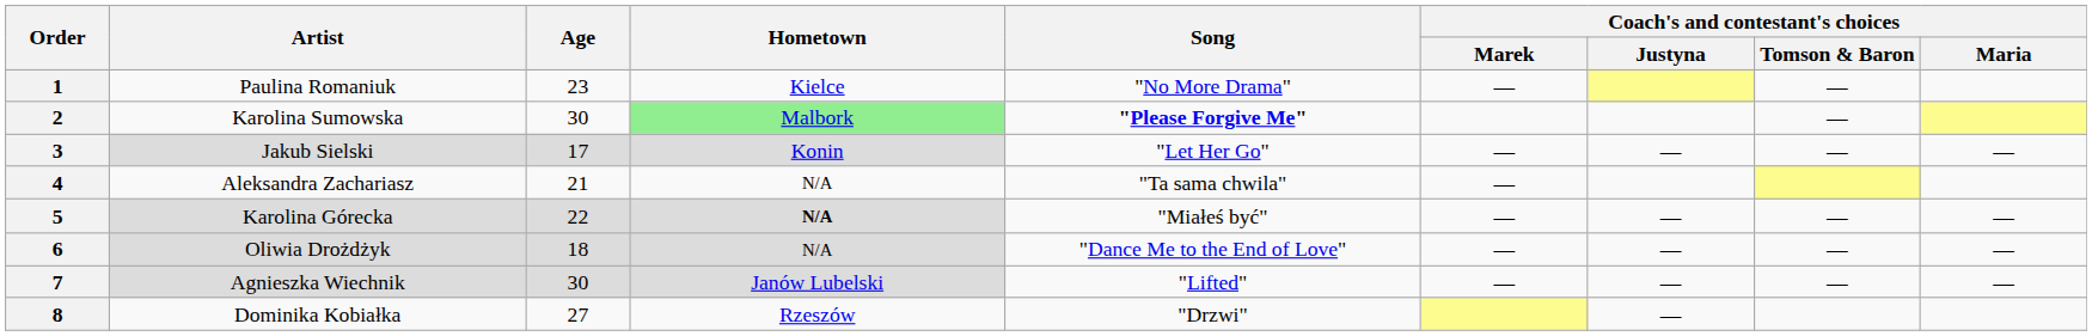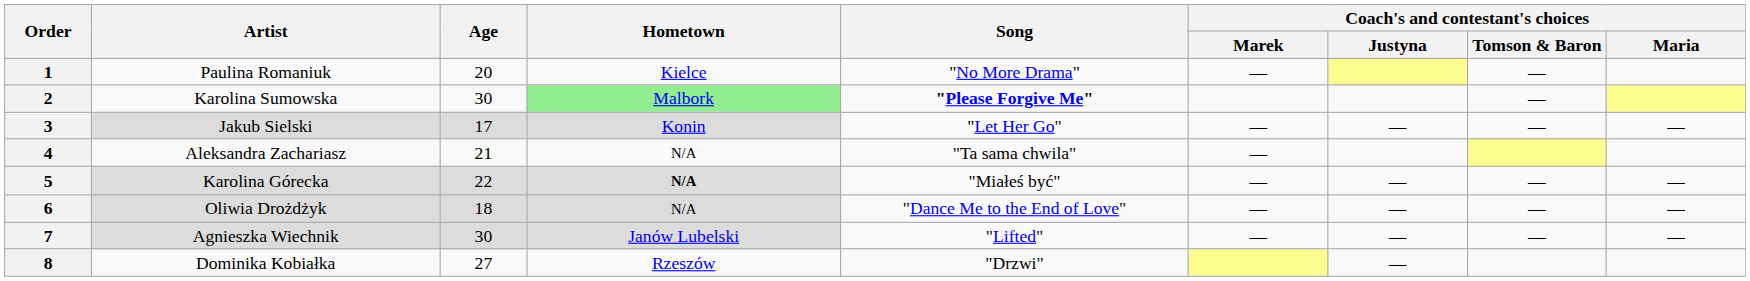1 | Age: 23 -> 20
